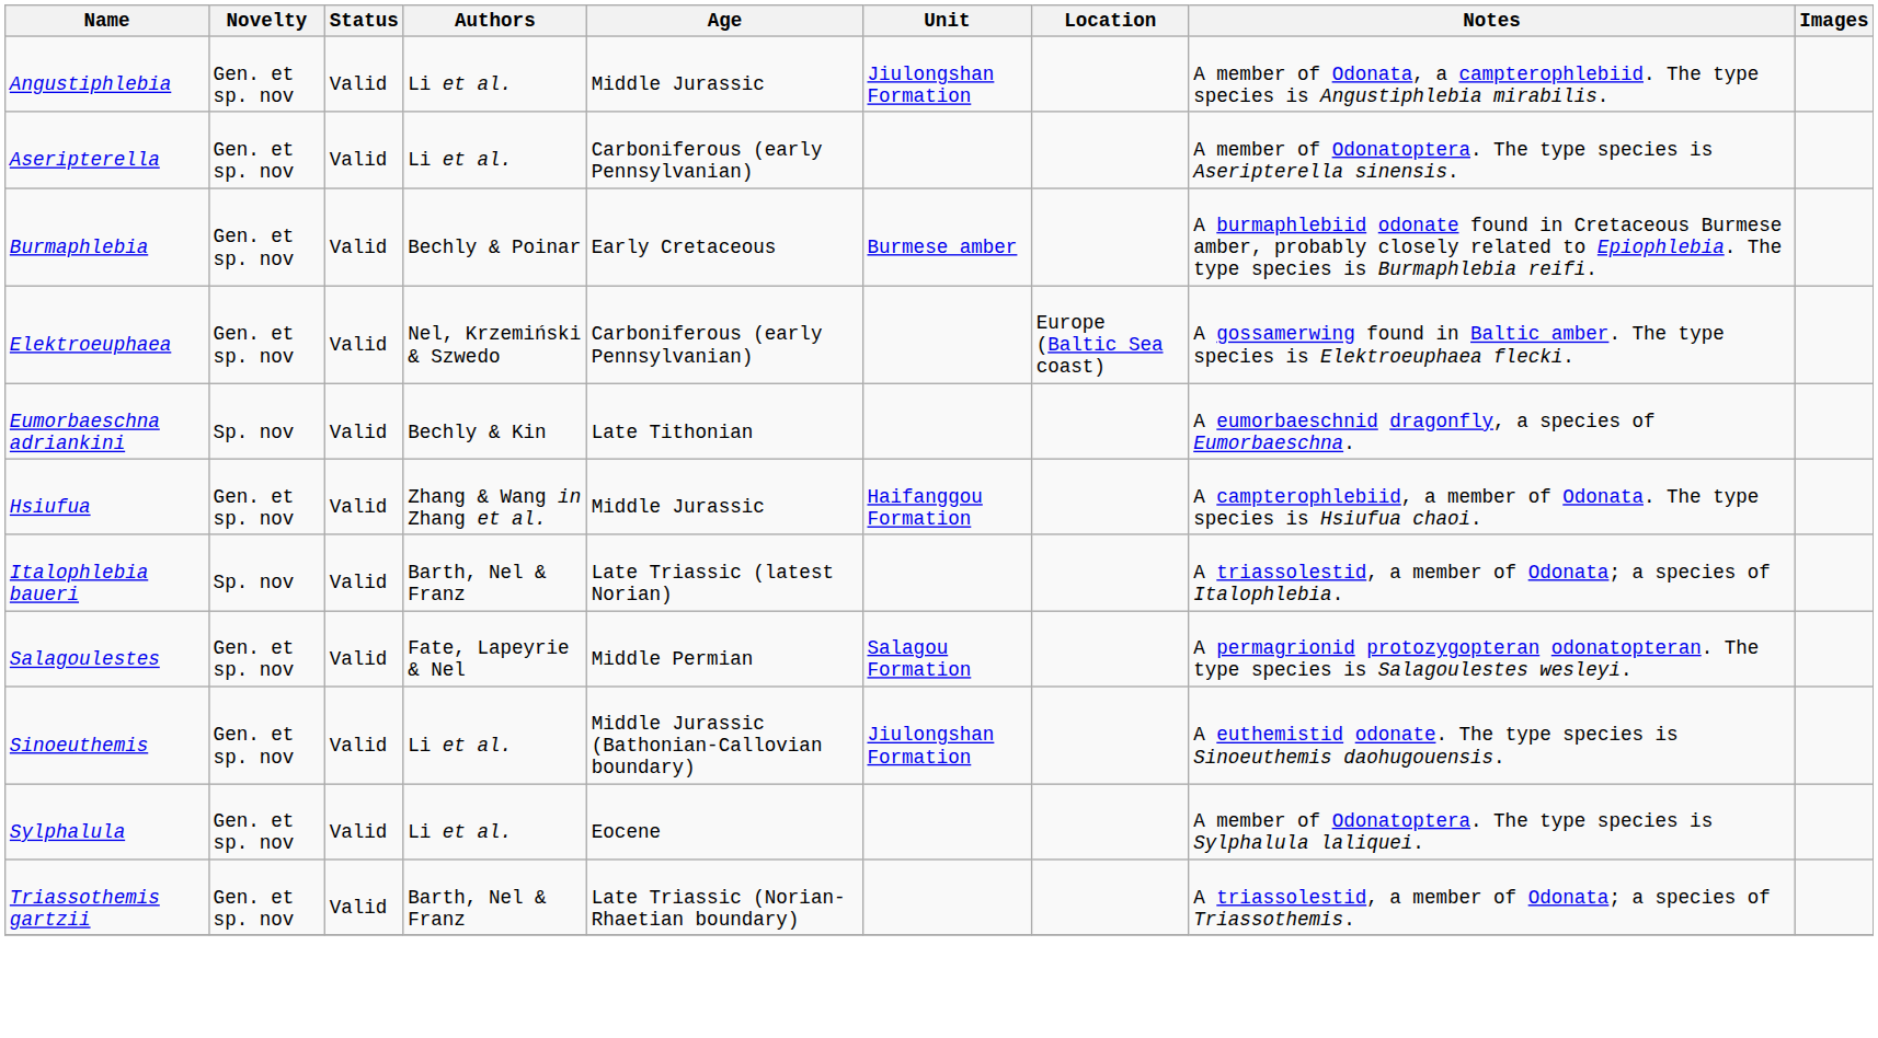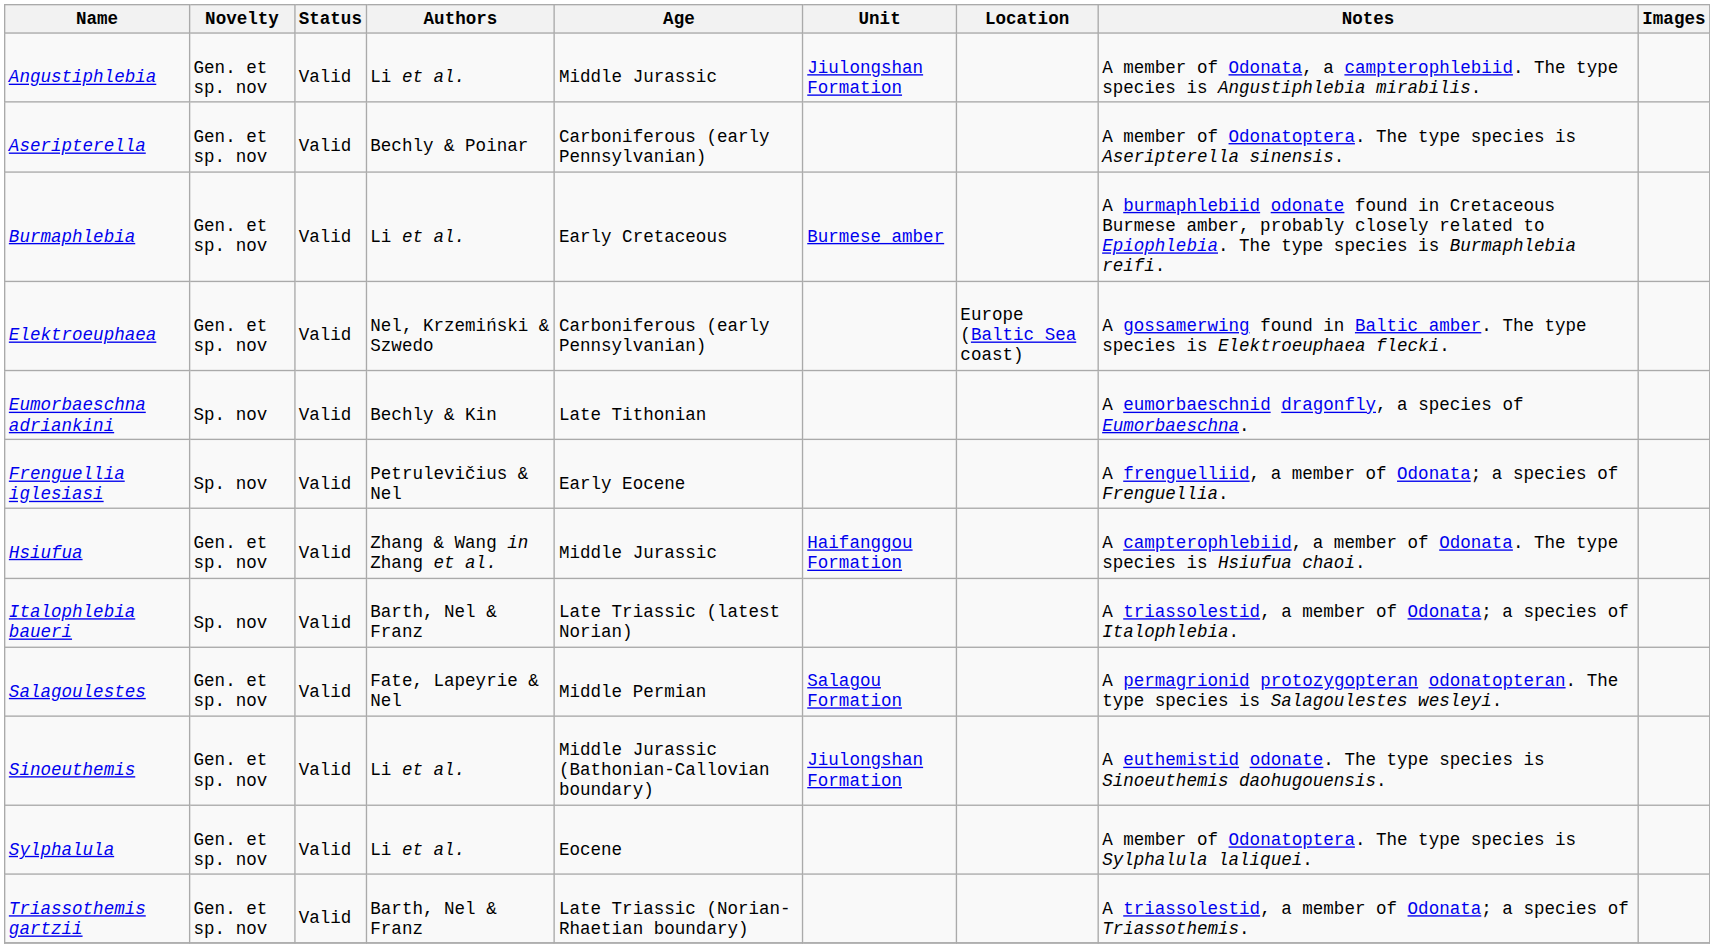Aseripterella | Authors: Li et al. -> Bechly & Poinar
Burmaphlebia | Authors: Bechly & Poinar -> Li et al.
+ row: Frenguellia iglesiasi | Sp. nov | Valid | Petrulevičius & Nel | Early Eocene | A frenguelliid, a member of Odonata; a species of Frenguellia.
